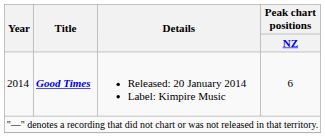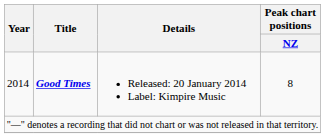2014 | Peak chart positions / NZ: 6 -> 8
